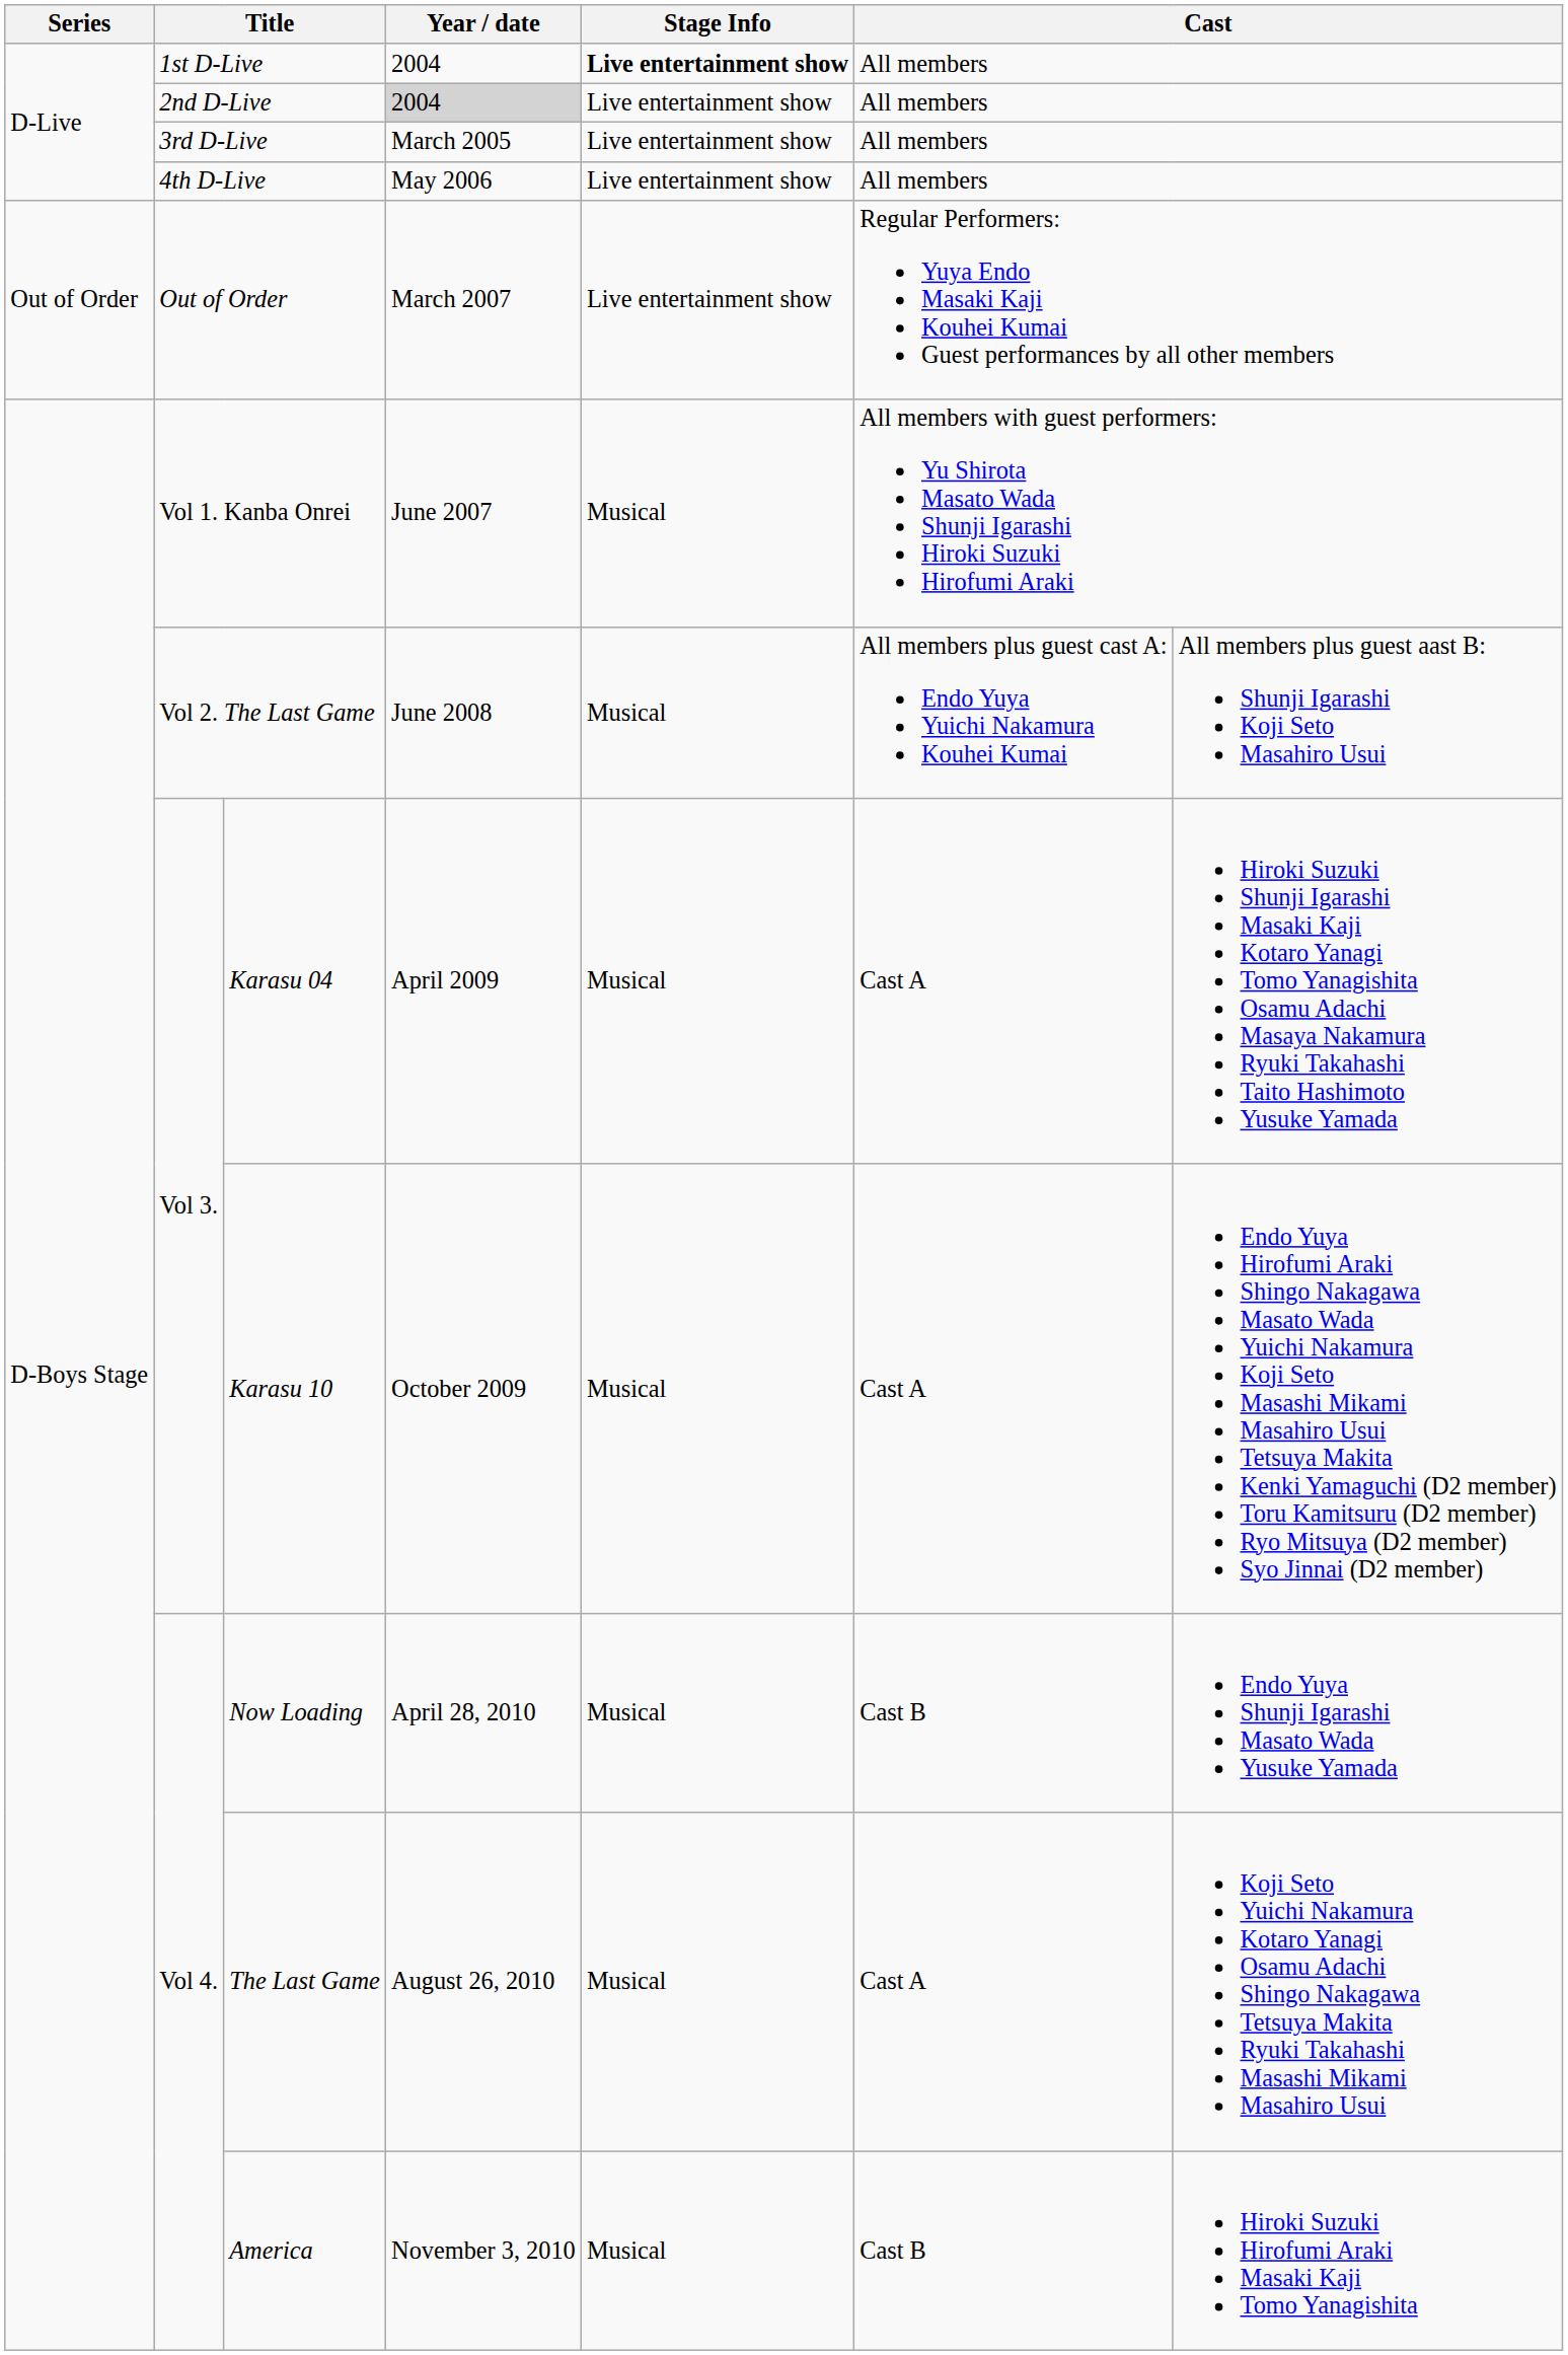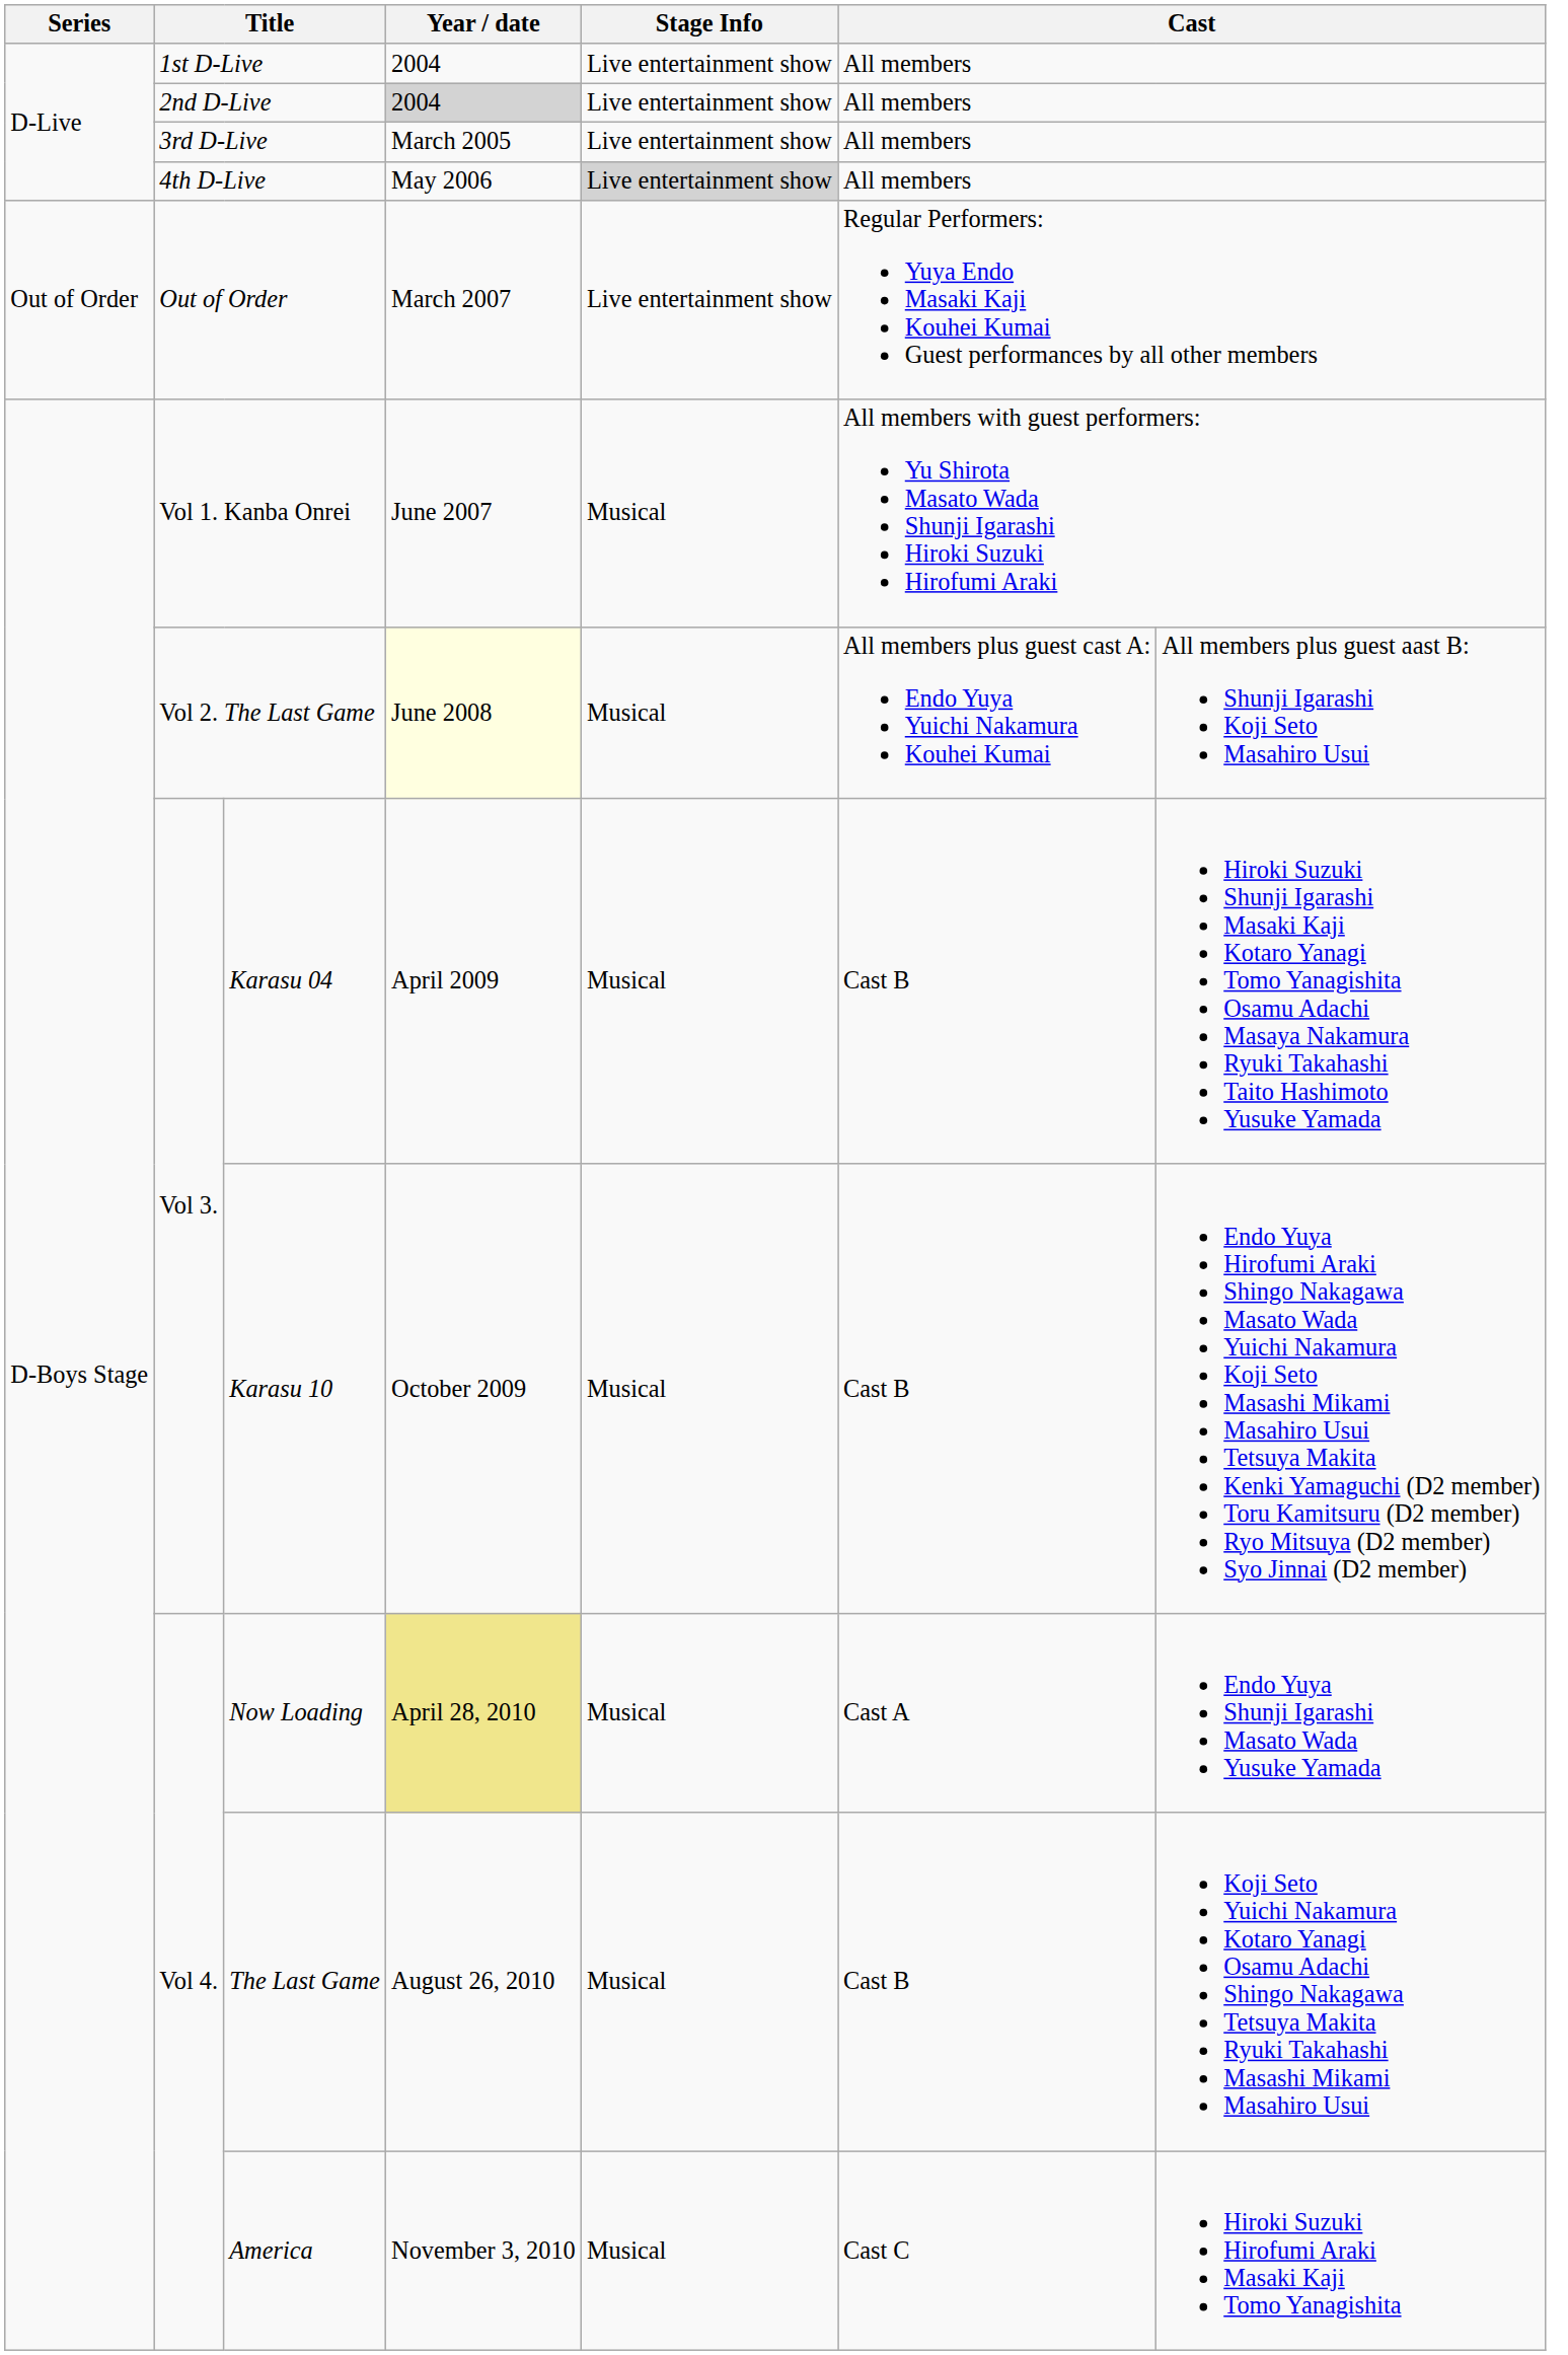1st D-Live | Stage Info: bold -> normal
4th D-Live | Stage Info: no background -> lightgrey background
Vol 2. The Last Game | Year / date: no background -> lightyellow background
Karasu 04 | column 6: Cast A -> Cast B
Karasu 10 | column 6: Cast A -> Cast B
Now Loading | Year / date: no background -> khaki background
Now Loading | column 6: Cast B -> Cast A
The Last Game | column 6: Cast A -> Cast B
America | column 6: Cast B -> Cast C
